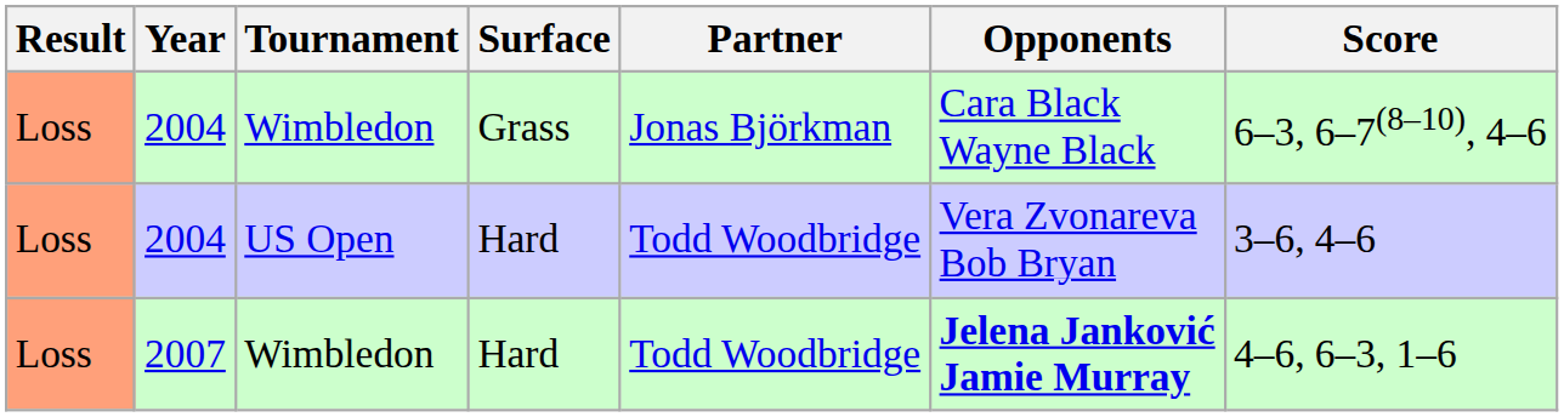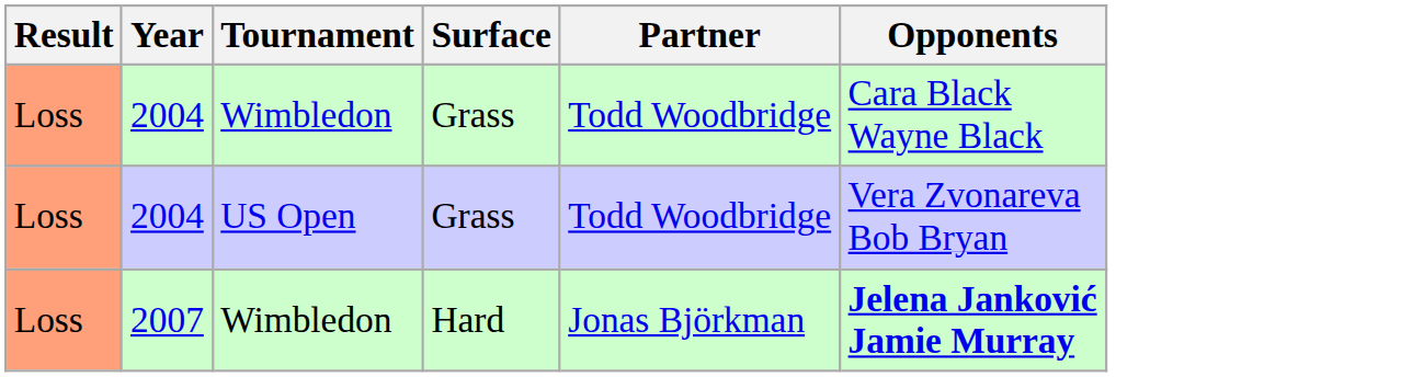- column: Score | 6–3, 6–7(8–10), 4–6 | 3–6, 4–6 | 4–6, 6–3, 1–6
2004 / Wimbledon | Partner: Jonas Björkman -> Todd Woodbridge
2004 / US Open | Surface: Hard -> Grass
2007 | Partner: Todd Woodbridge -> Jonas Björkman
